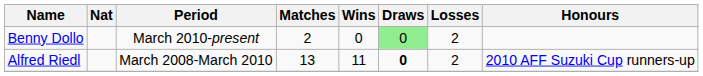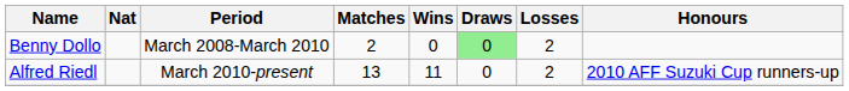Benny Dollo | Period: March 2010-present -> March 2008-March 2010
Alfred Riedl | Period: March 2008-March 2010 -> March 2010-present
Alfred Riedl | Draws: bold -> normal
